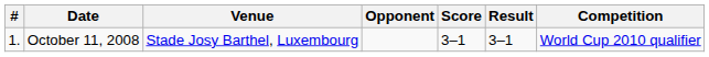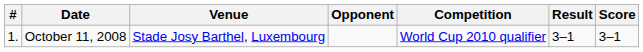columns swapped: Score <-> Competition
